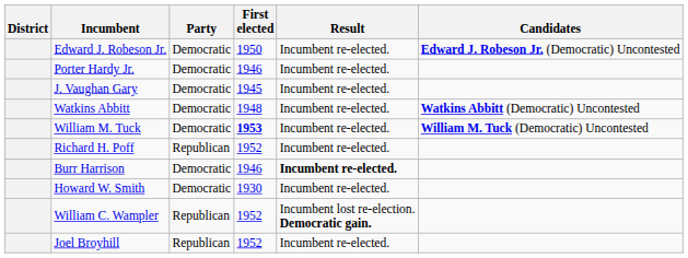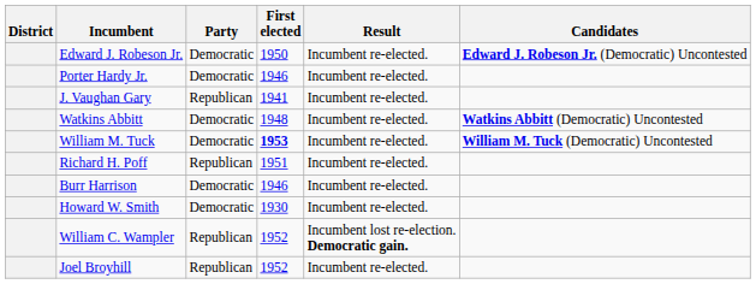J. Vaughan Gary | Party: Democratic -> Republican
J. Vaughan Gary | First elected: 1945 -> 1941
Richard H. Poff | First elected: 1952 -> 1951
Burr Harrison | Result: bold -> normal
